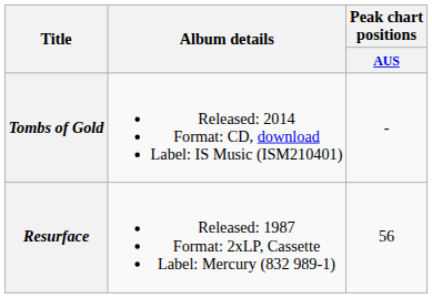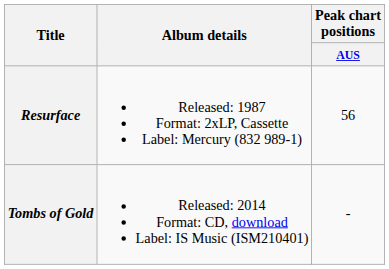rows swapped: Resurface <-> Tombs of Gold
